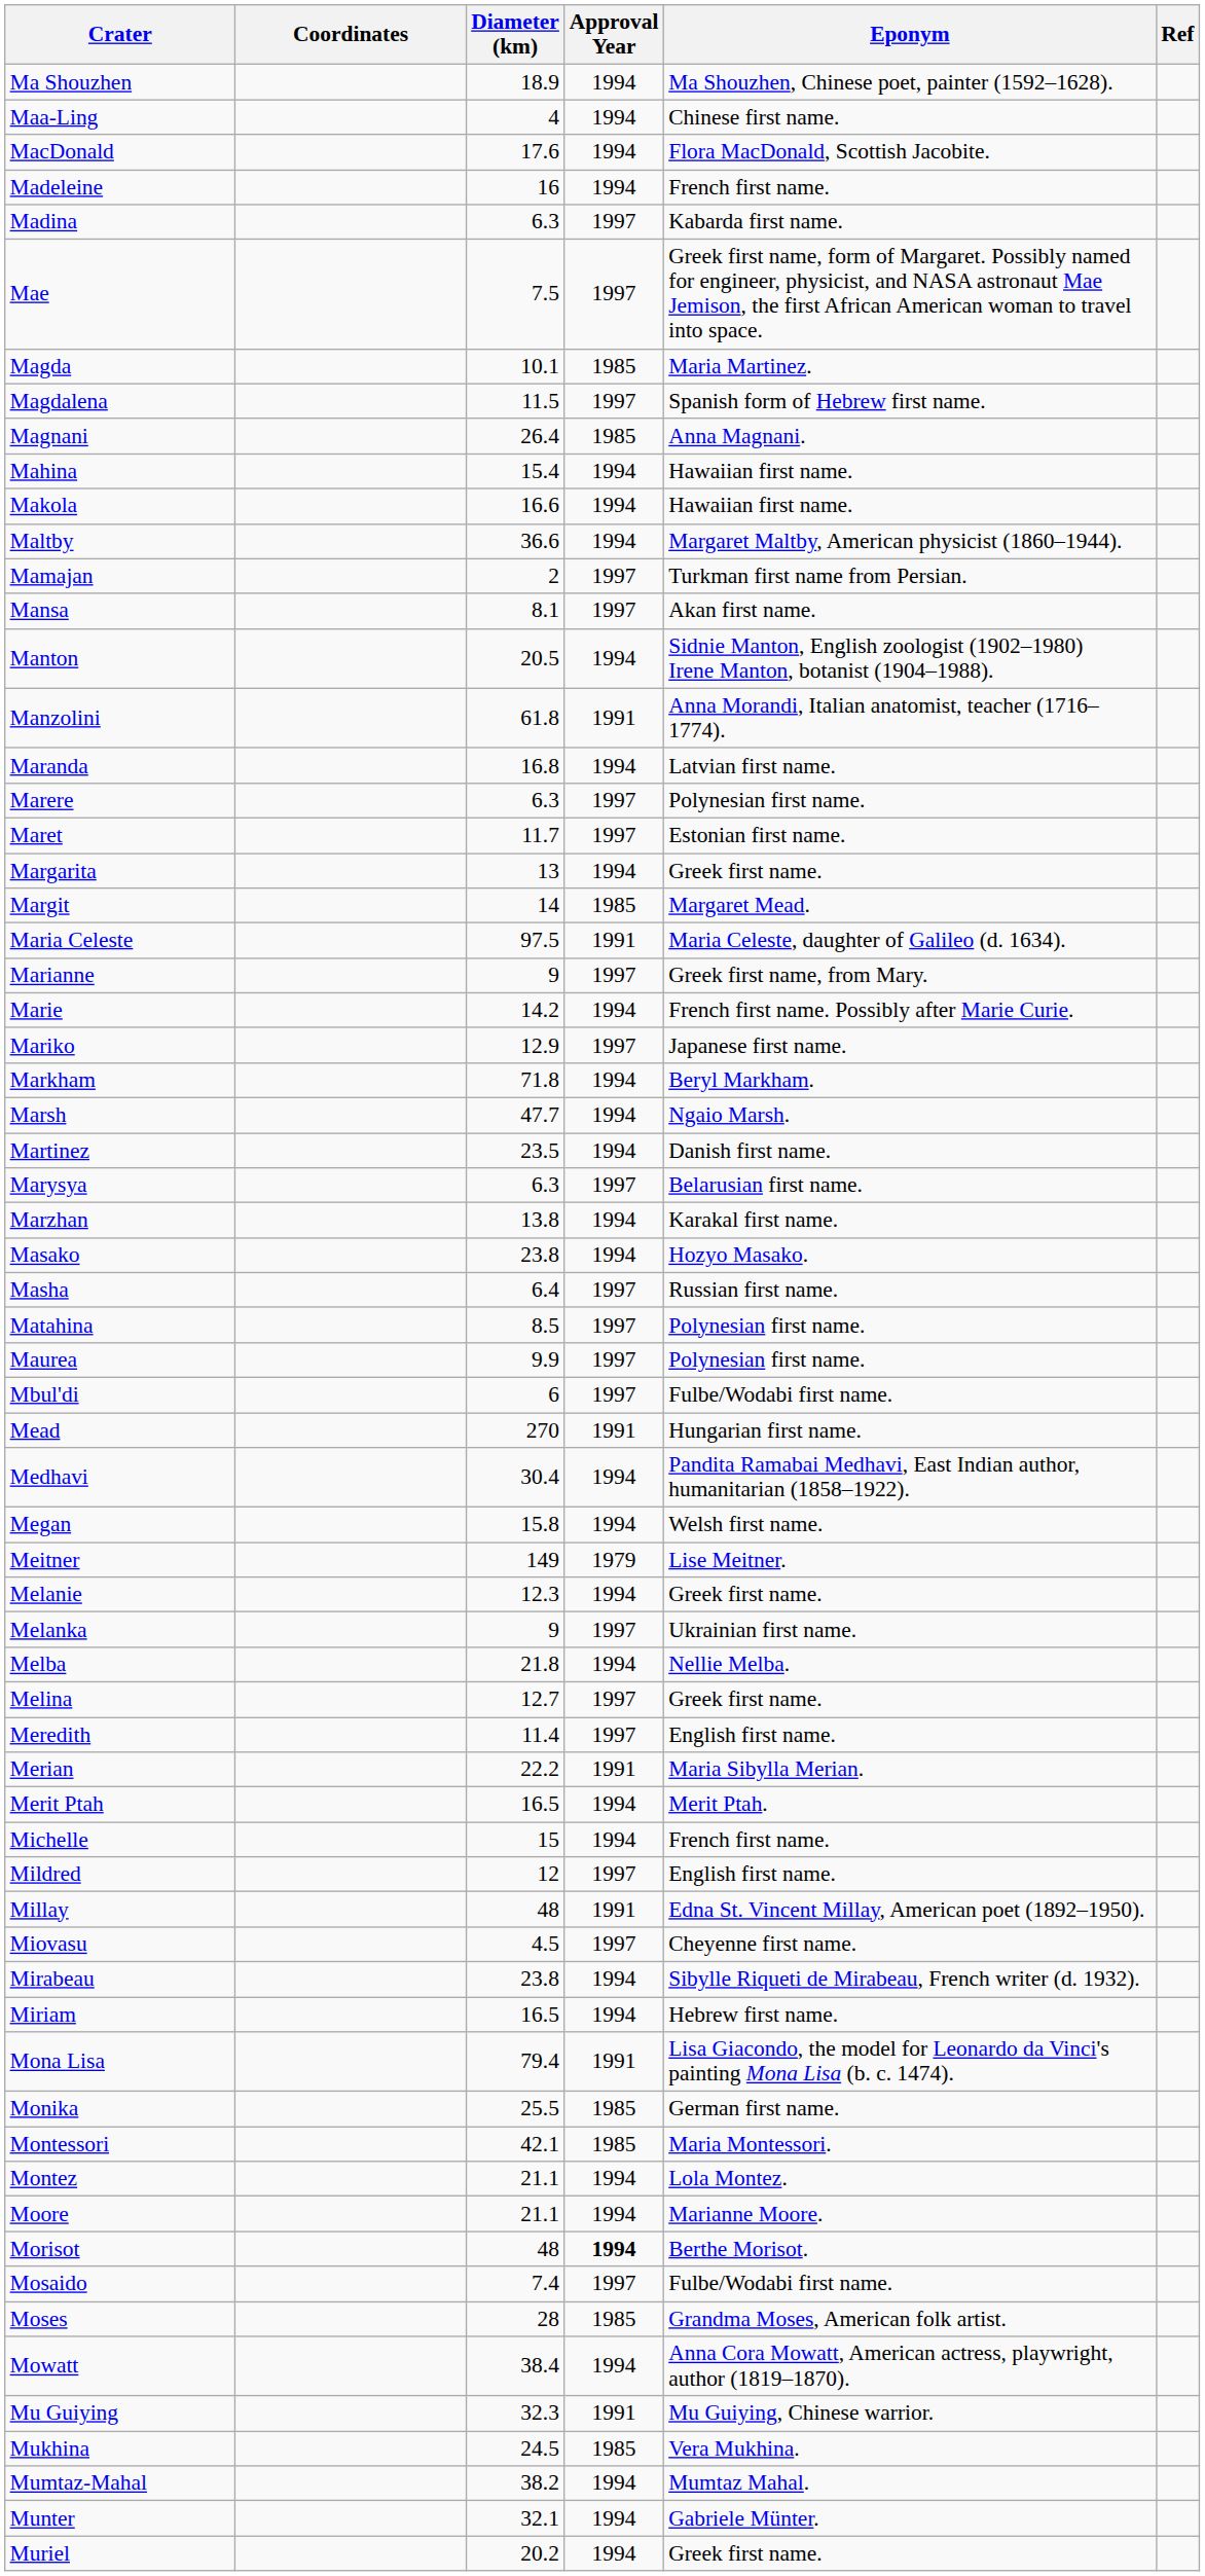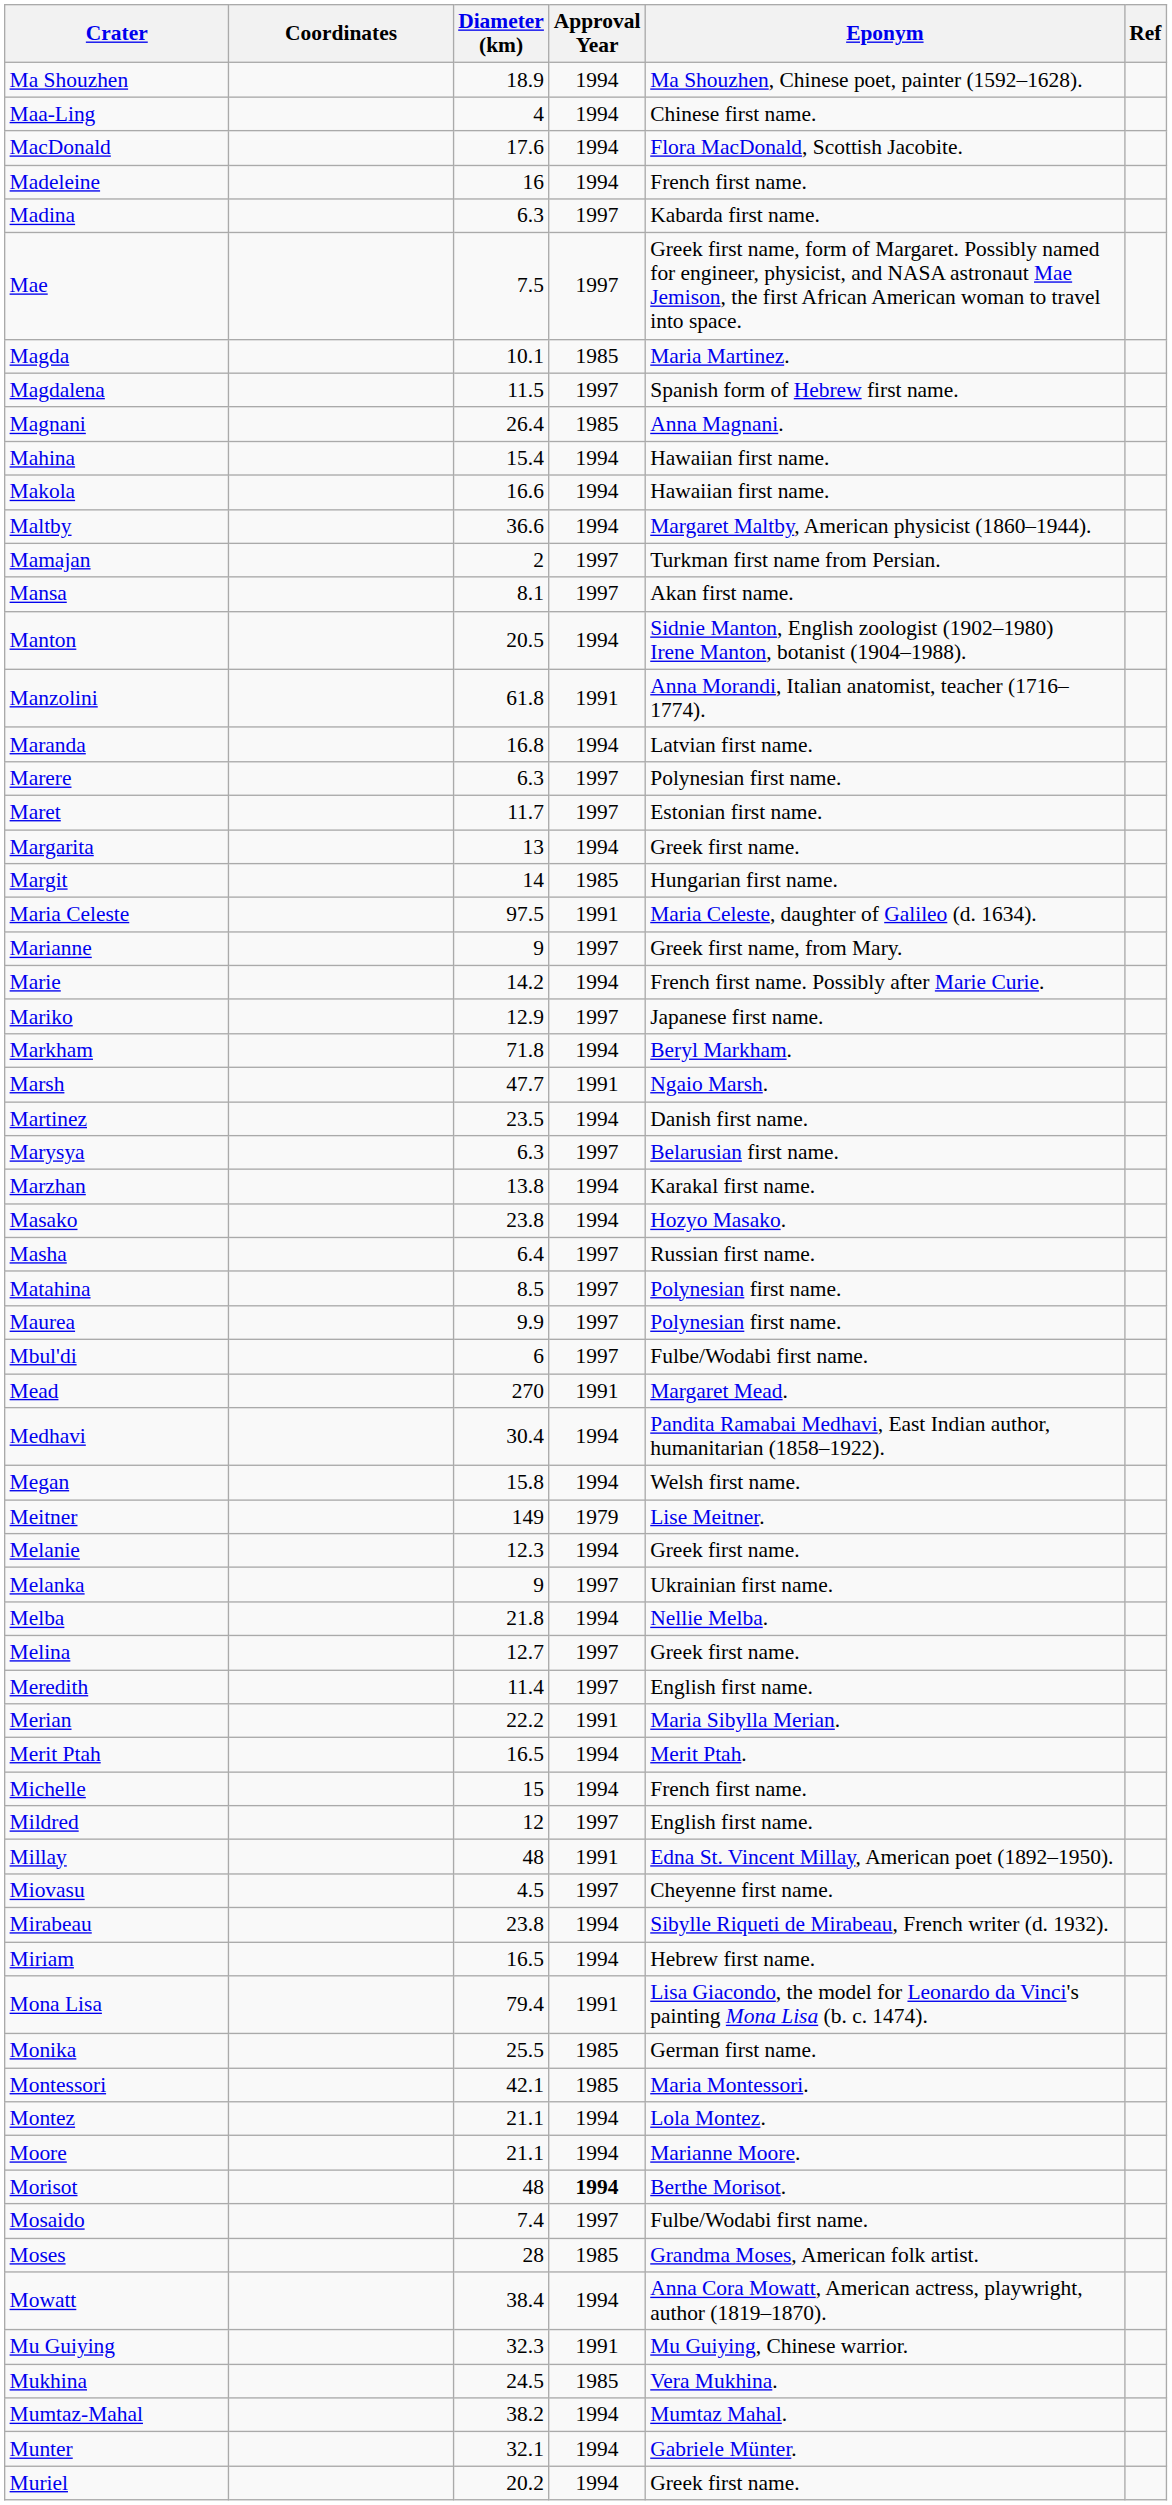Margit | Eponym: Margaret Mead. -> Hungarian first name.
Marsh | Approval Year: 1994 -> 1991
Mead | Eponym: Hungarian first name. -> Margaret Mead.
